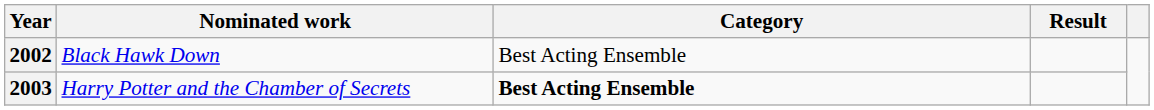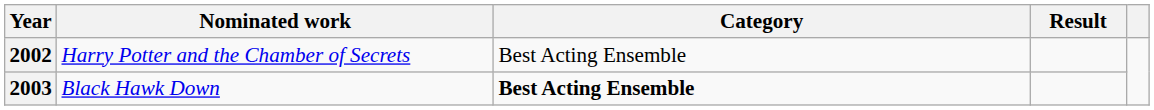2002 | Nominated work: Black Hawk Down -> Harry Potter and the Chamber of Secrets
2003 | Nominated work: Harry Potter and the Chamber of Secrets -> Black Hawk Down
